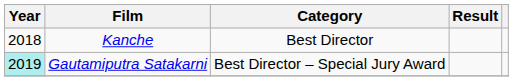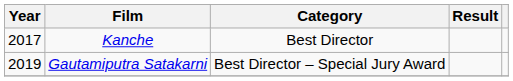Kanche | Year: 2018 -> 2017
Gautamiputra Satakarni | Year: paleturquoise background -> no background
